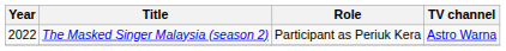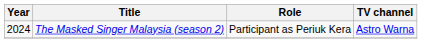The Masked Singer Malaysia (season 2) | Year: 2022 -> 2024
